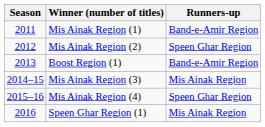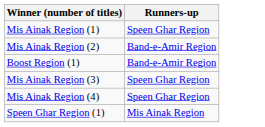- column: Season | 2011 | 2012 | 2013 | 2014–15 | 2015–16 | 2016
Mis Ainak Region (1) | Runners-up: Band-e-Amir Region -> Speen Ghar Region
Mis Ainak Region (2) | Runners-up: Speen Ghar Region -> Band-e-Amir Region
Mis Ainak Region (3) | Runners-up: Mis Ainak Region -> Speen Ghar Region
